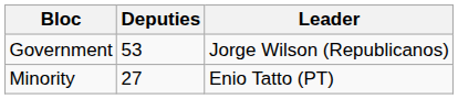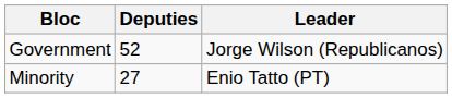Government | Deputies: 53 -> 52
